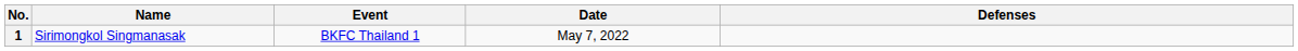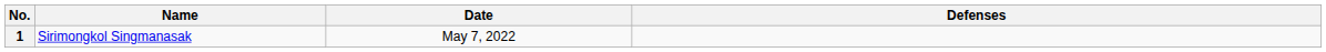- column: Event | BKFC Thailand 1
